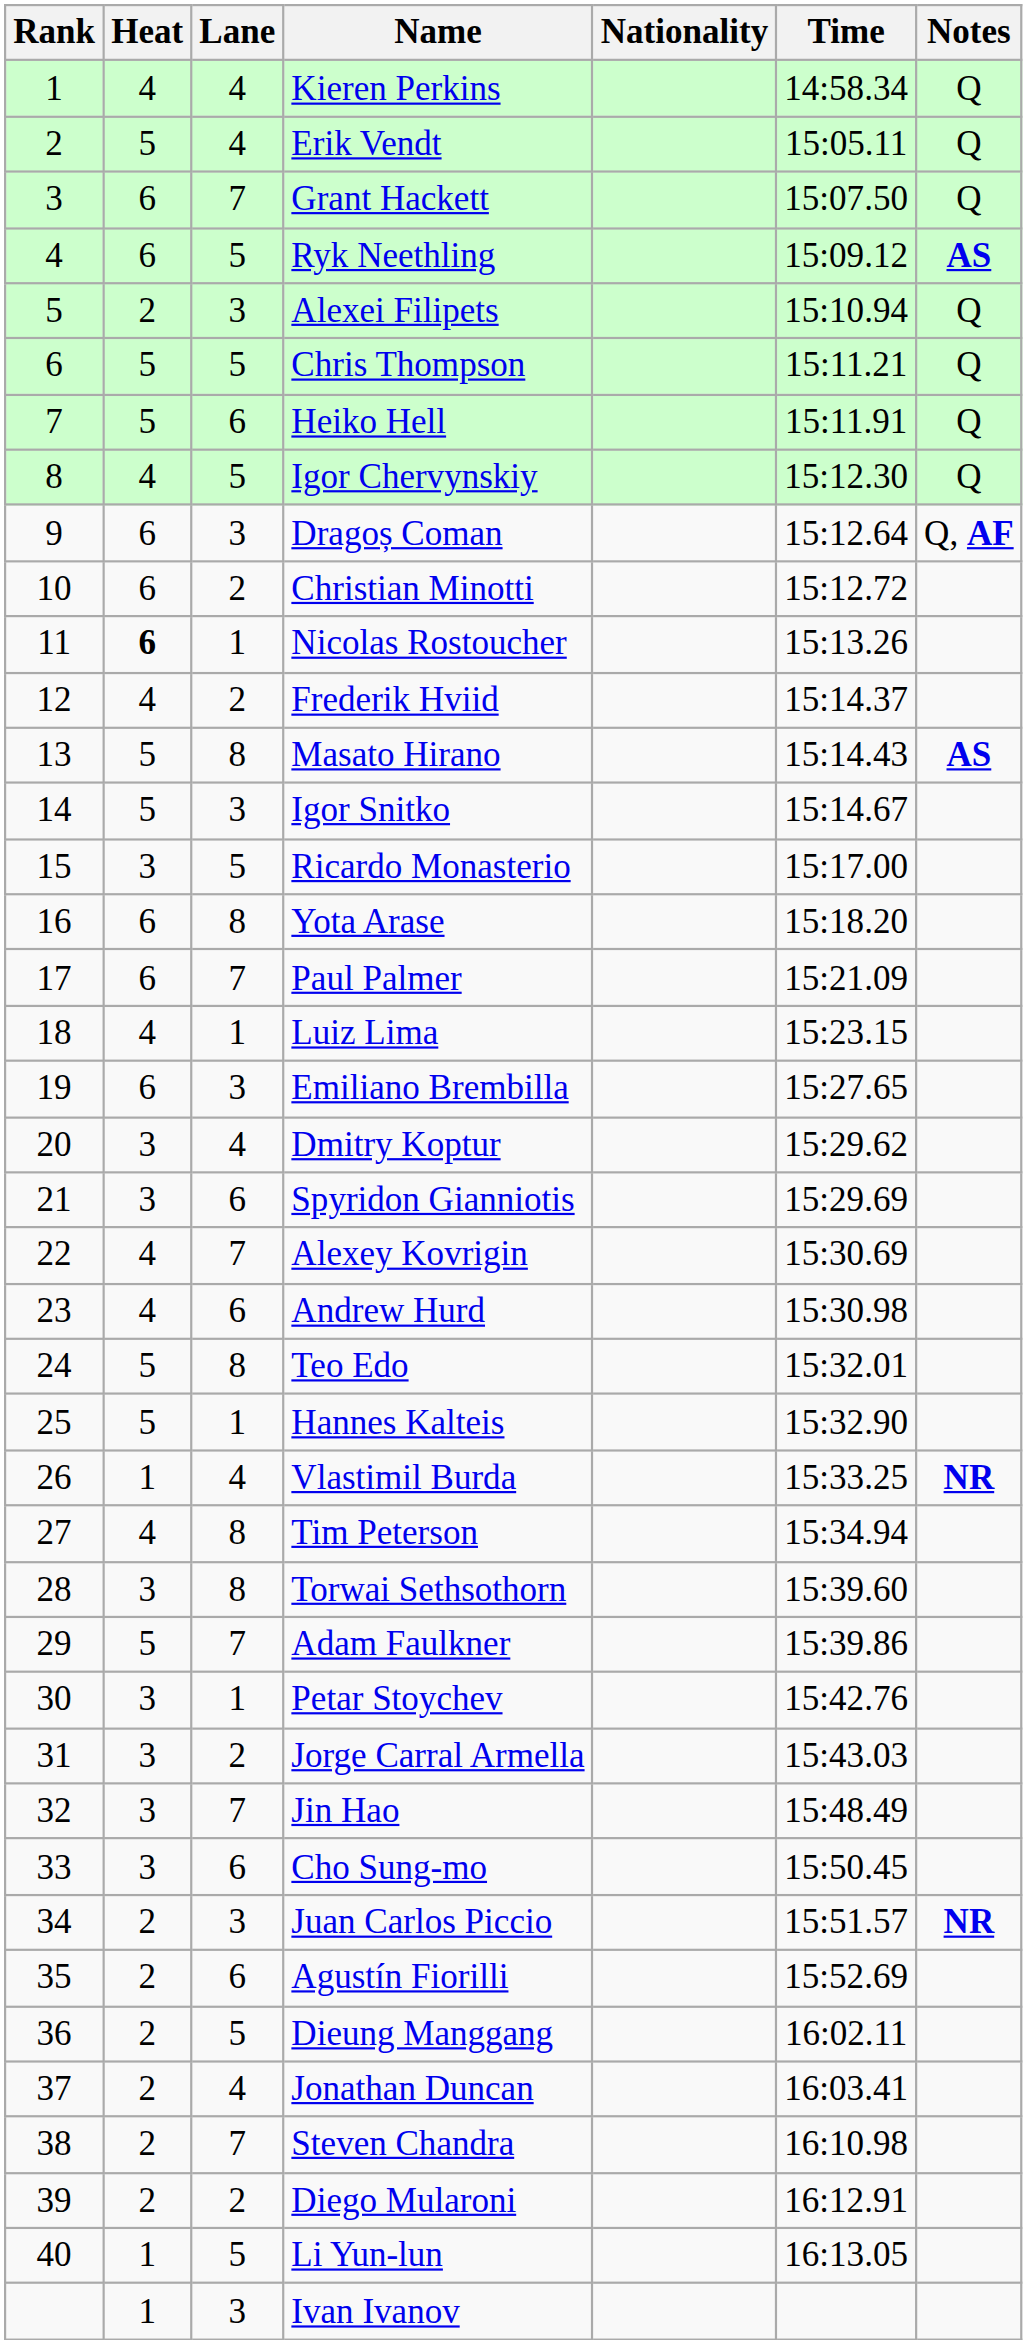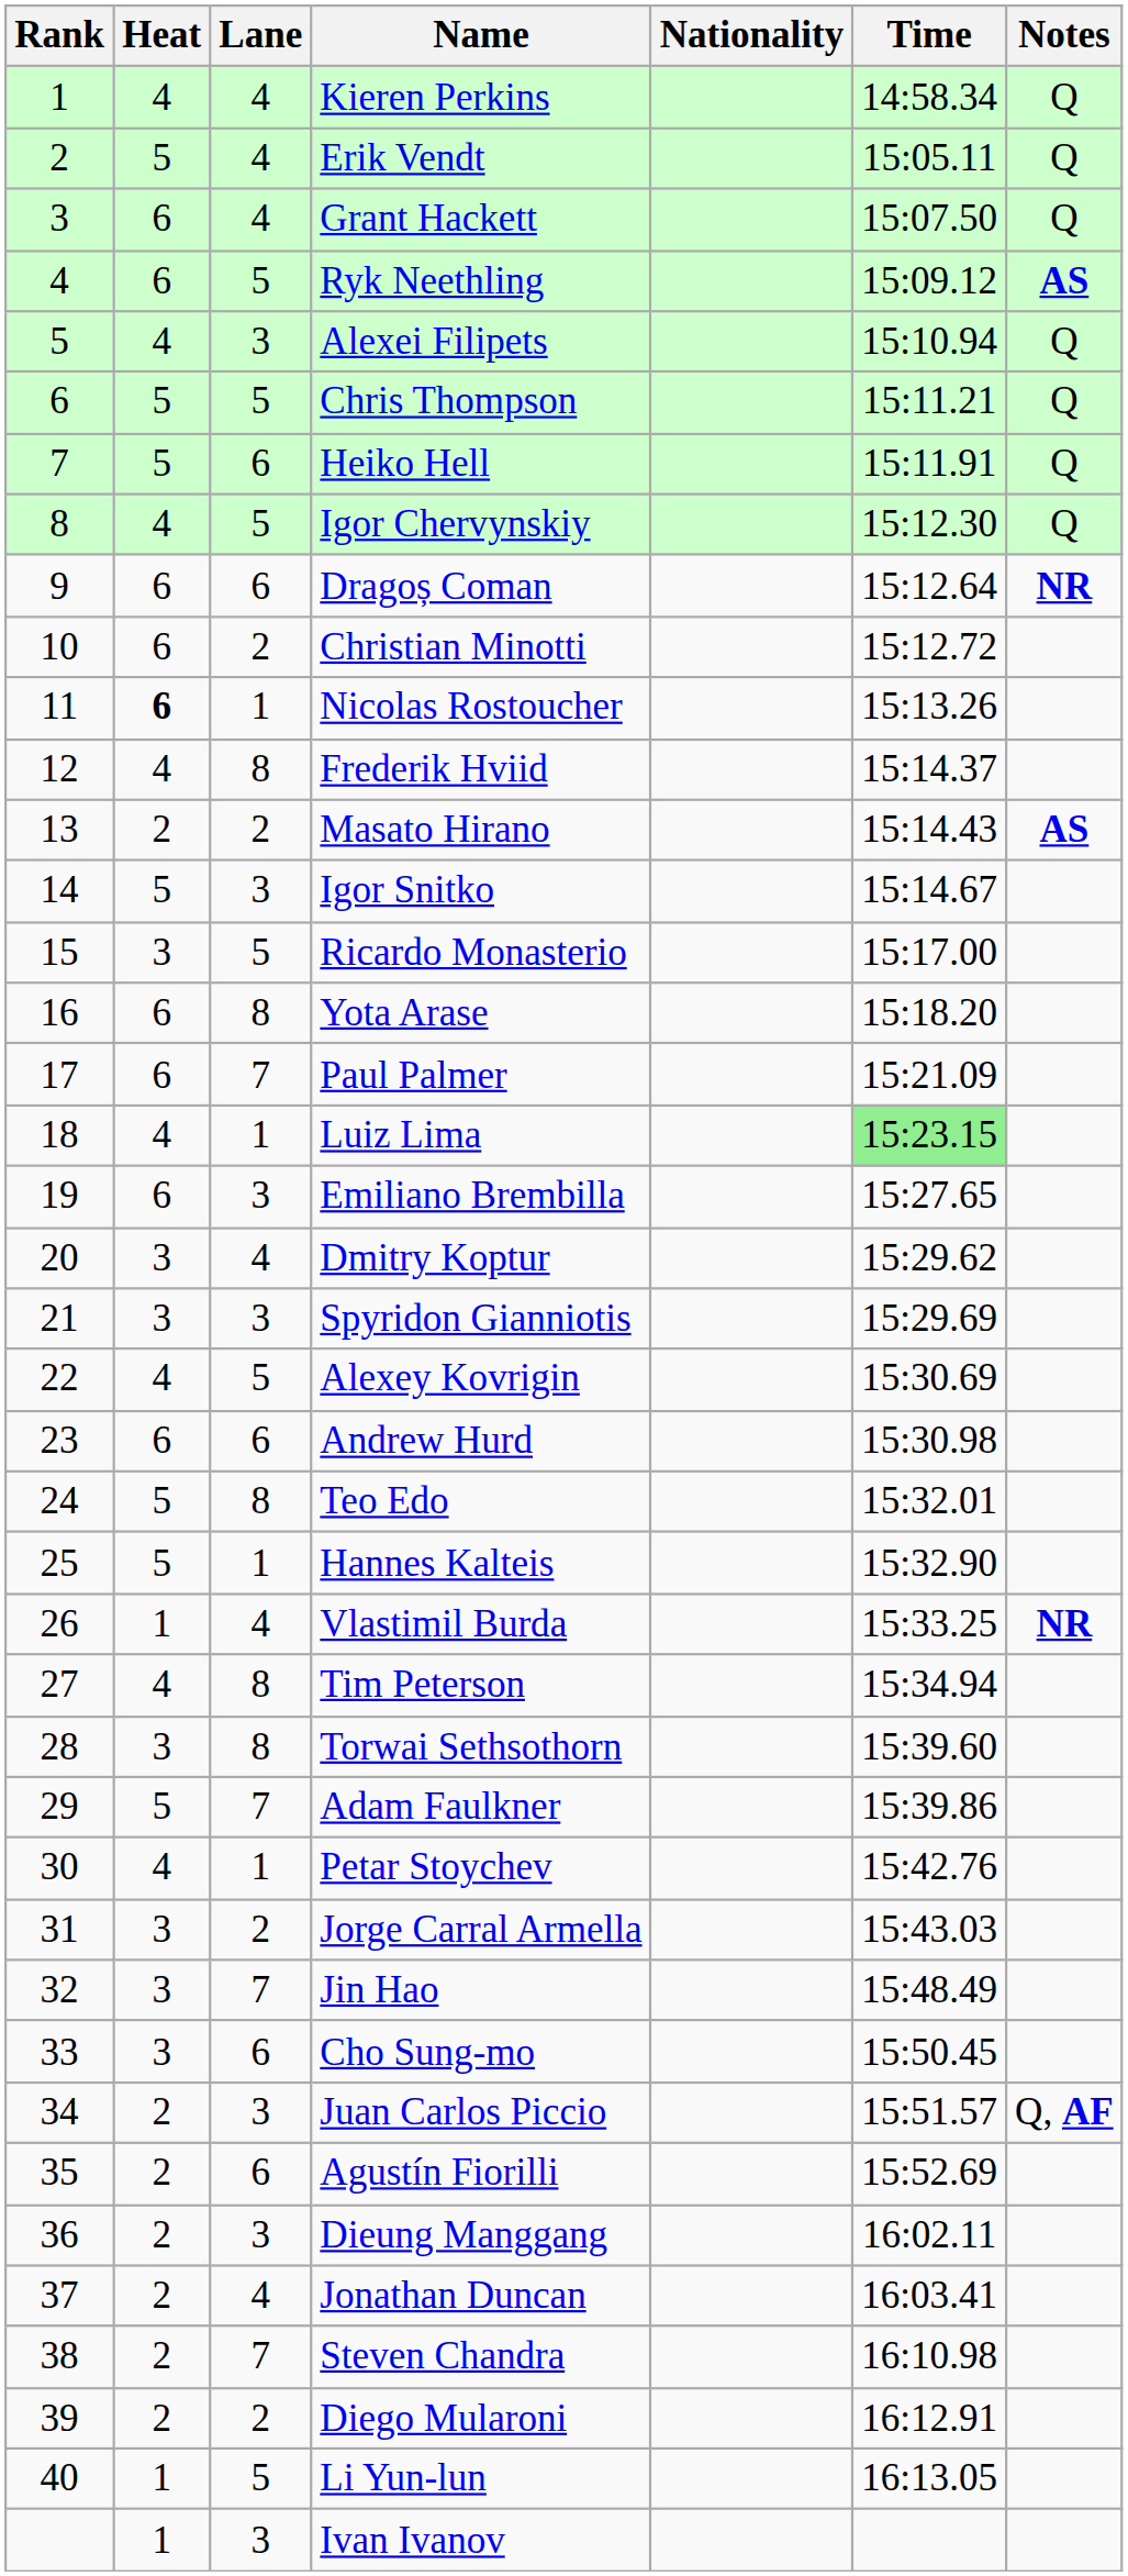Grant Hackett | Lane: 7 -> 4
Alexei Filipets | Heat: 2 -> 4
Dragoș Coman | Lane: 3 -> 6
Dragoș Coman | Notes: Q, AF -> NR
Frederik Hviid | Lane: 2 -> 8
Masato Hirano | Heat: 5 -> 2
Masato Hirano | Lane: 8 -> 2
Luiz Lima | Time: no background -> lightgreen background
Spyridon Gianniotis | Lane: 6 -> 3
Alexey Kovrigin | Lane: 7 -> 5
Andrew Hurd | Heat: 4 -> 6
Petar Stoychev | Heat: 3 -> 4
Juan Carlos Piccio | Notes: NR -> Q, AF
Dieung Manggang | Lane: 5 -> 3
